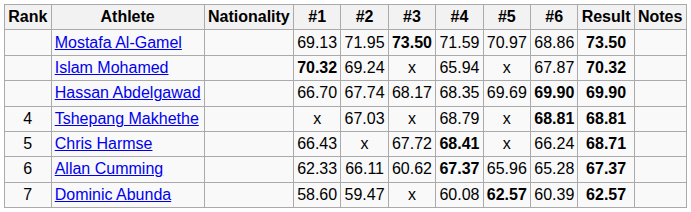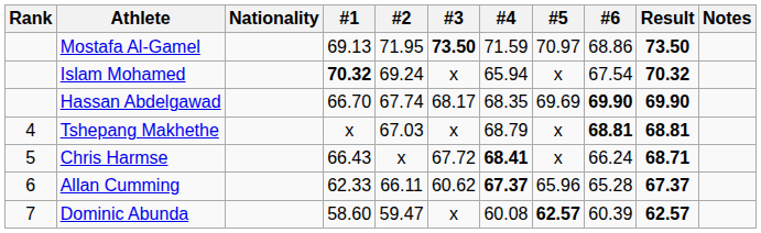Islam Mohamed | #6: 67.87 -> 67.54
